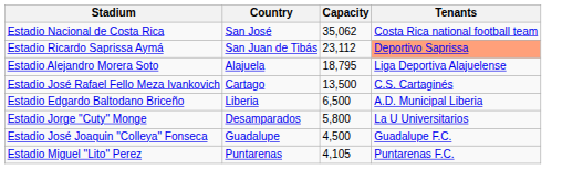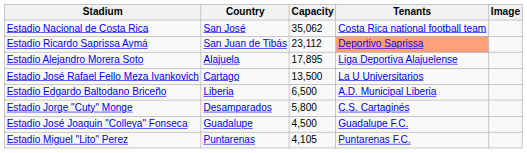+ column: Image
Estadio Alejandro Morera Soto | Capacity: 18,795 -> 17,895
Estadio José Rafael Fello Meza Ivankovich | Tenants: C.S. Cartaginés -> La U Universitarios
Estadio Jorge "Cuty" Monge | Tenants: La U Universitarios -> C.S. Cartaginés
